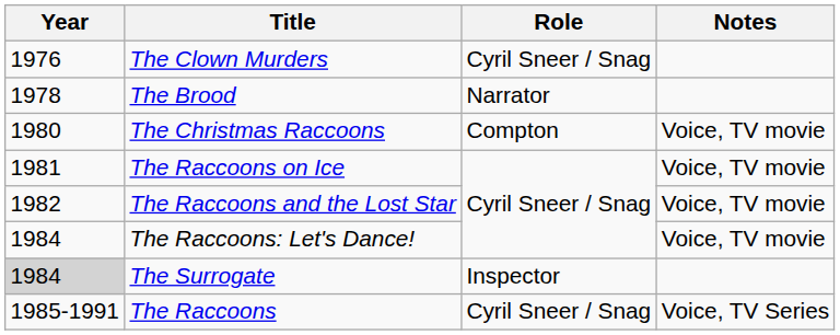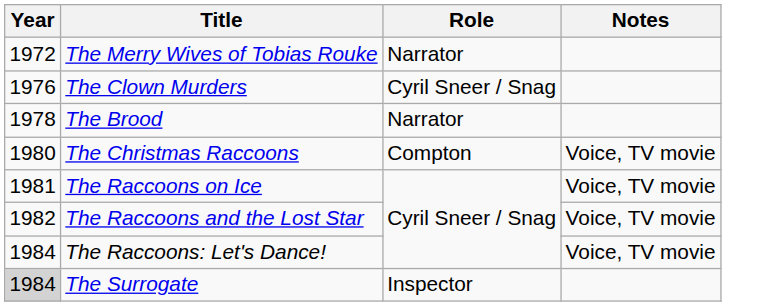+ row: 1972 | The Merry Wives of Tobias Rouke | Narrator
- row: 1985-1991 | The Raccoons | Cyril Sneer / Snag | Voice, TV Series
